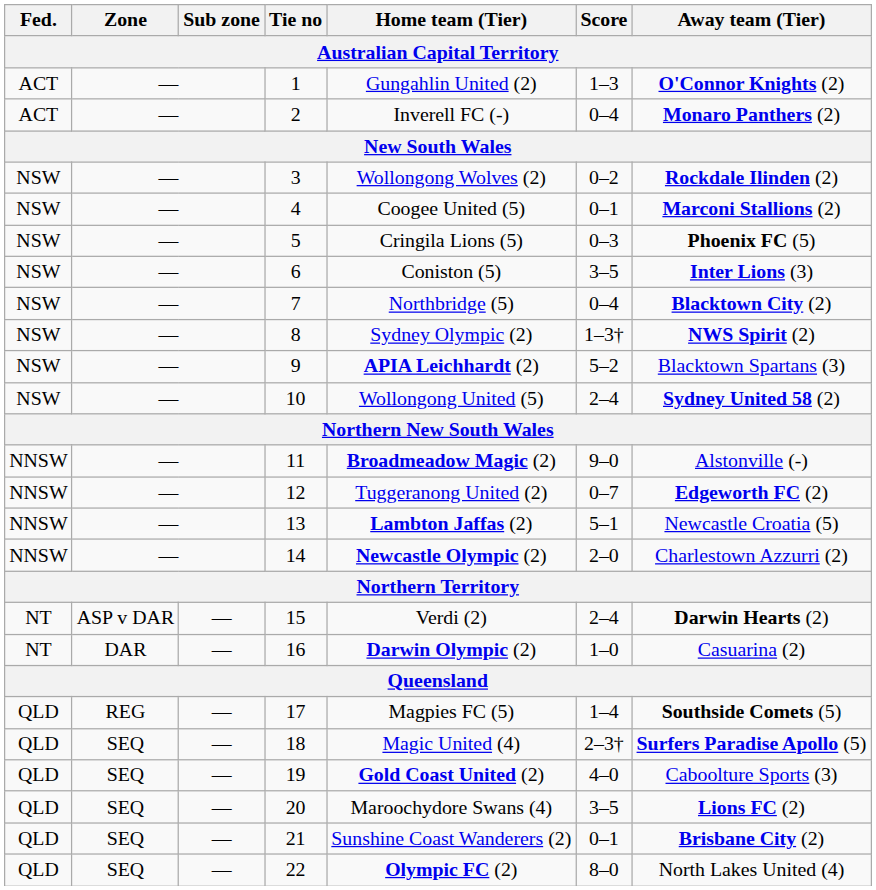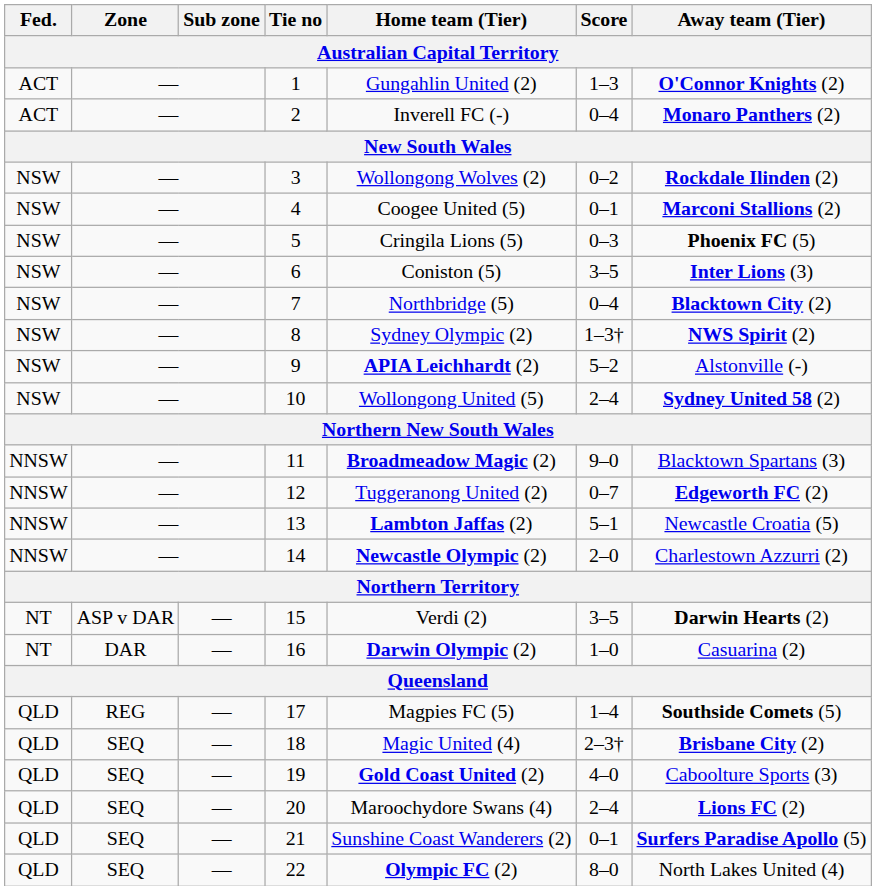9 | Away team (Tier): Blacktown Spartans (3) -> Alstonville (-)
11 | Away team (Tier): Alstonville (-) -> Blacktown Spartans (3)
15 | Score: 2–4 -> 3–5
18 | Away team (Tier): Surfers Paradise Apollo (5) -> Brisbane City (2)
20 | Score: 3–5 -> 2–4
21 | Away team (Tier): Brisbane City (2) -> Surfers Paradise Apollo (5)
